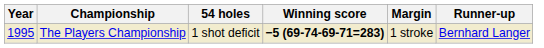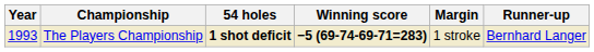The Players Championship | Year: 1995 -> 1993
The Players Championship | 54 holes: normal -> bold
